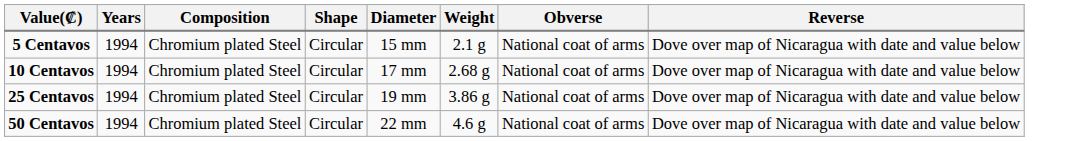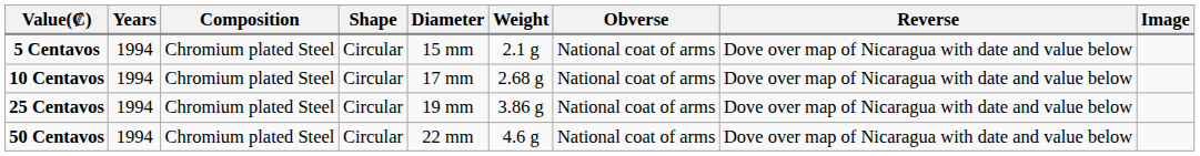+ column: Image
